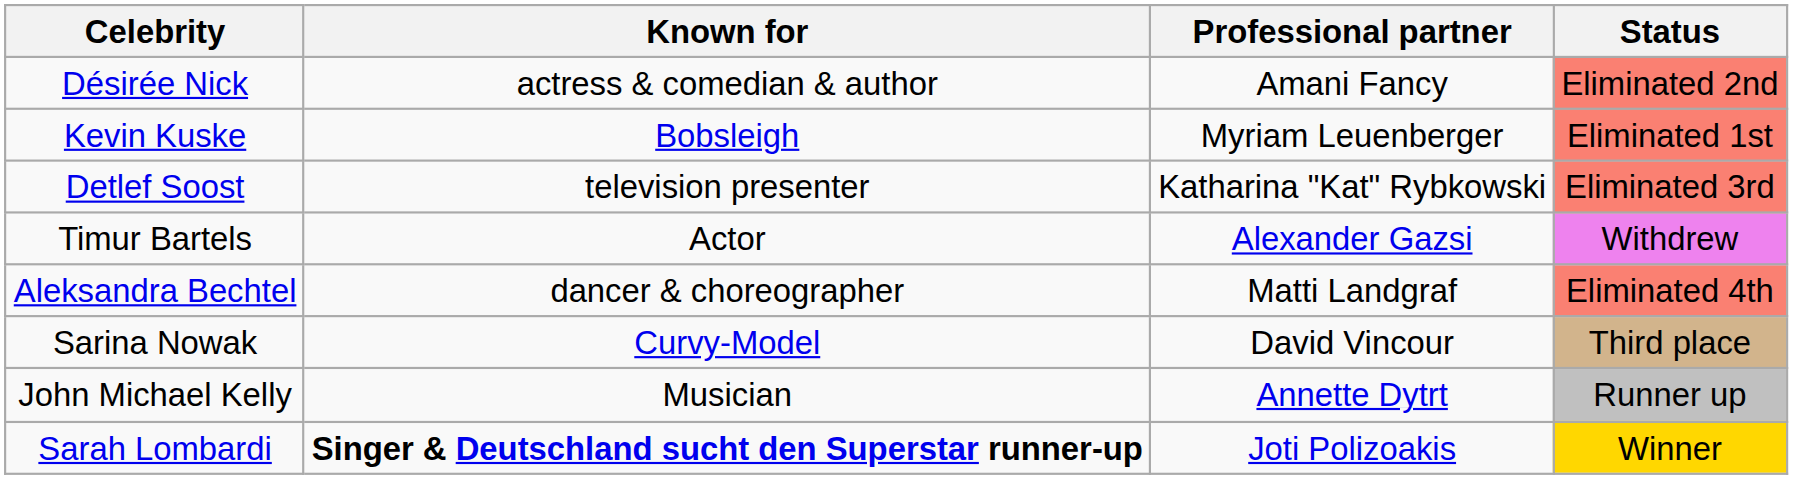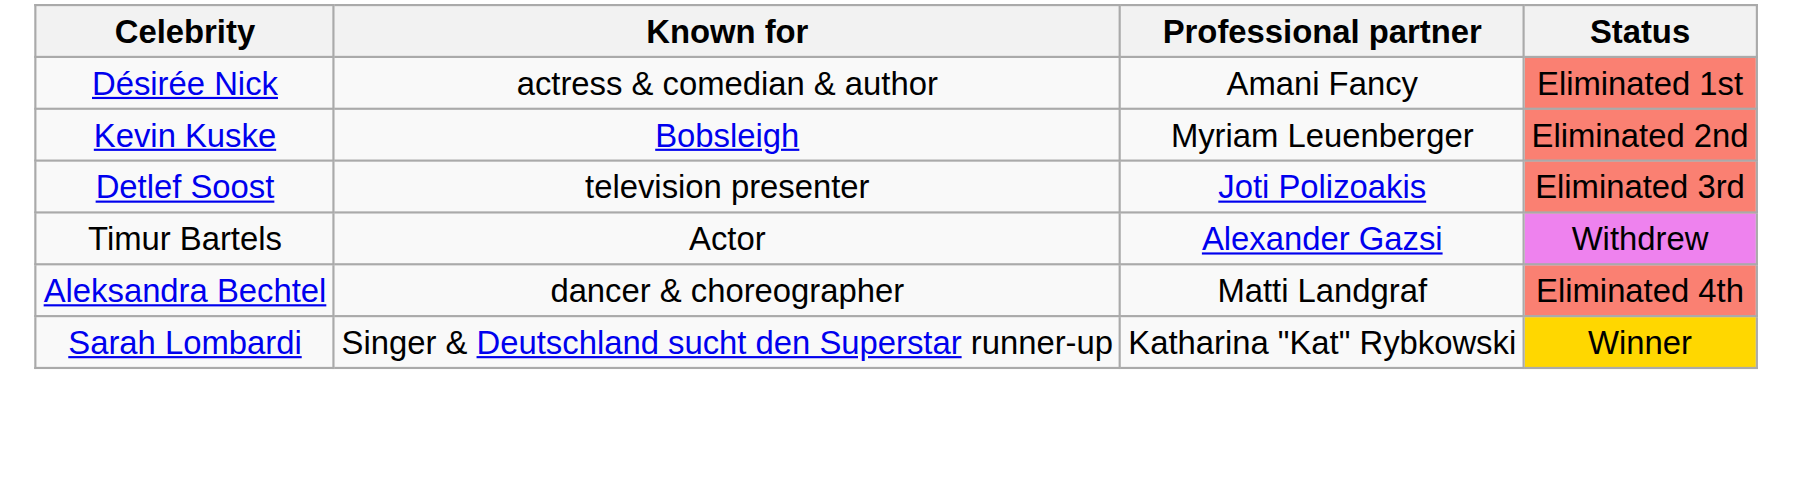Désirée Nick | Status: Eliminated 2nd -> Eliminated 1st
Kevin Kuske | Status: Eliminated 1st -> Eliminated 2nd
Detlef Soost | Professional partner: Katharina "Kat" Rybkowski -> Joti Polizoakis
- row: Sarina Nowak | Curvy-Model | David Vincour | Third place
- row: John Michael Kelly | Musician | Annette Dytrt | Runner up
Sarah Lombardi | Known for: bold -> normal
Sarah Lombardi | Professional partner: Joti Polizoakis -> Katharina "Kat" Rybkowski
